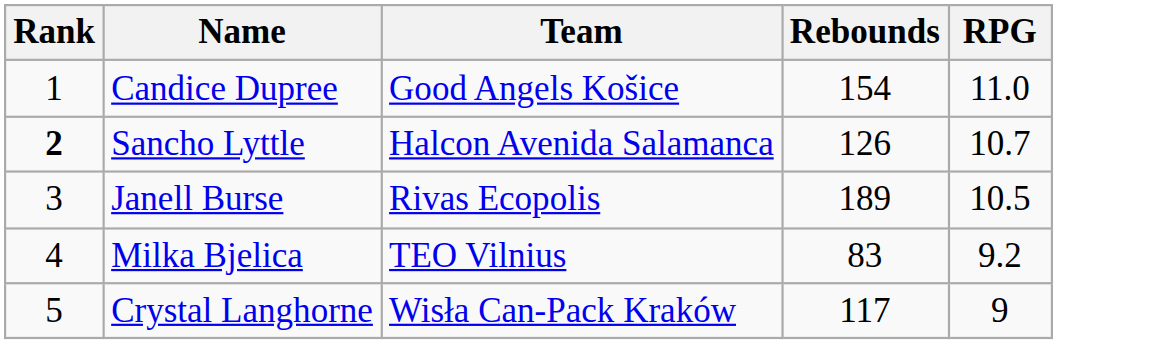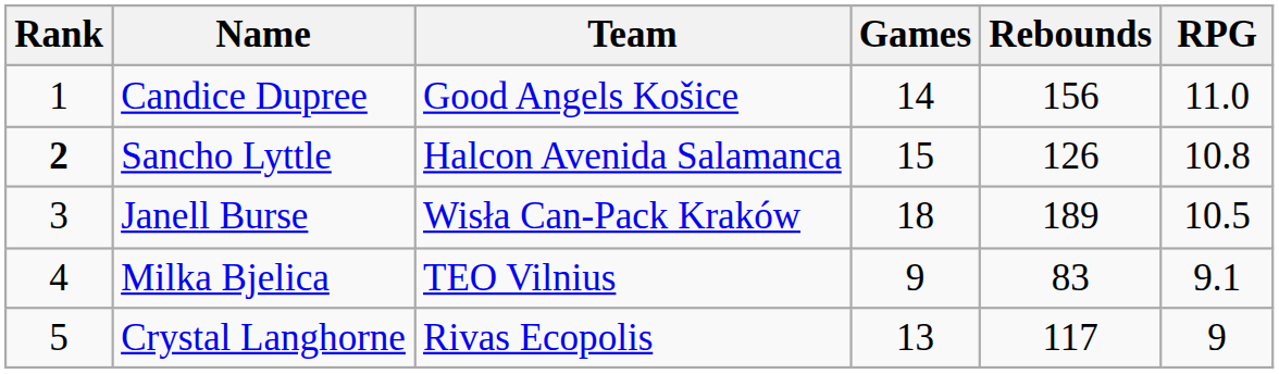+ column: Games | 14 | 15 | 18 | 9 | 13
Candice Dupree | Rebounds: 154 -> 156
Sancho Lyttle | RPG: 10.7 -> 10.8
Janell Burse | Team: Rivas Ecopolis -> Wisła Can-Pack Kraków
Milka Bjelica | RPG: 9.2 -> 9.1
Crystal Langhorne | Team: Wisła Can-Pack Kraków -> Rivas Ecopolis
